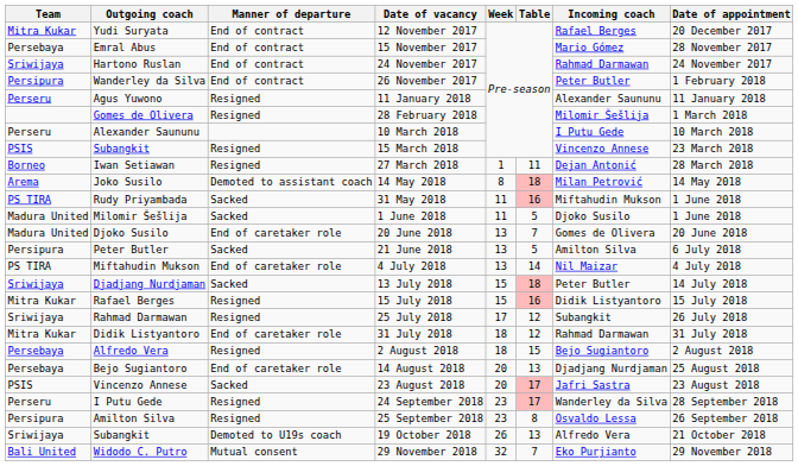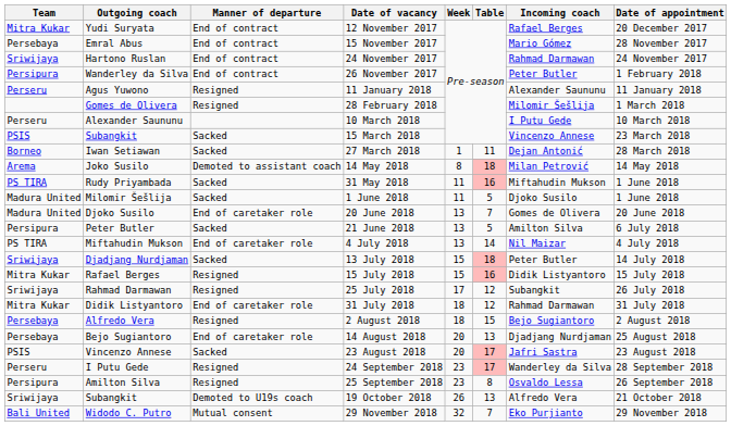15 March 2018 | Manner of departure: Resigned -> Sacked
27 March 2018 | Manner of departure: Resigned -> Sacked
